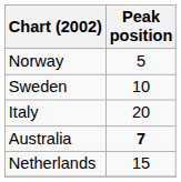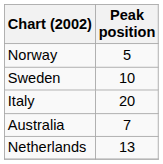Australia | Peak position: bold -> normal
Netherlands | Peak position: 15 -> 13
